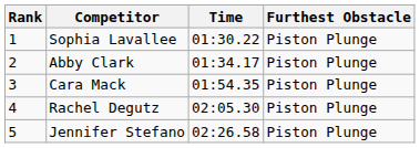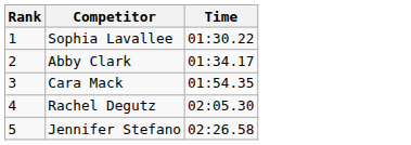- column: Furthest Obstacle | Piston Plunge | Piston Plunge | Piston Plunge | Piston Plunge | Piston Plunge
